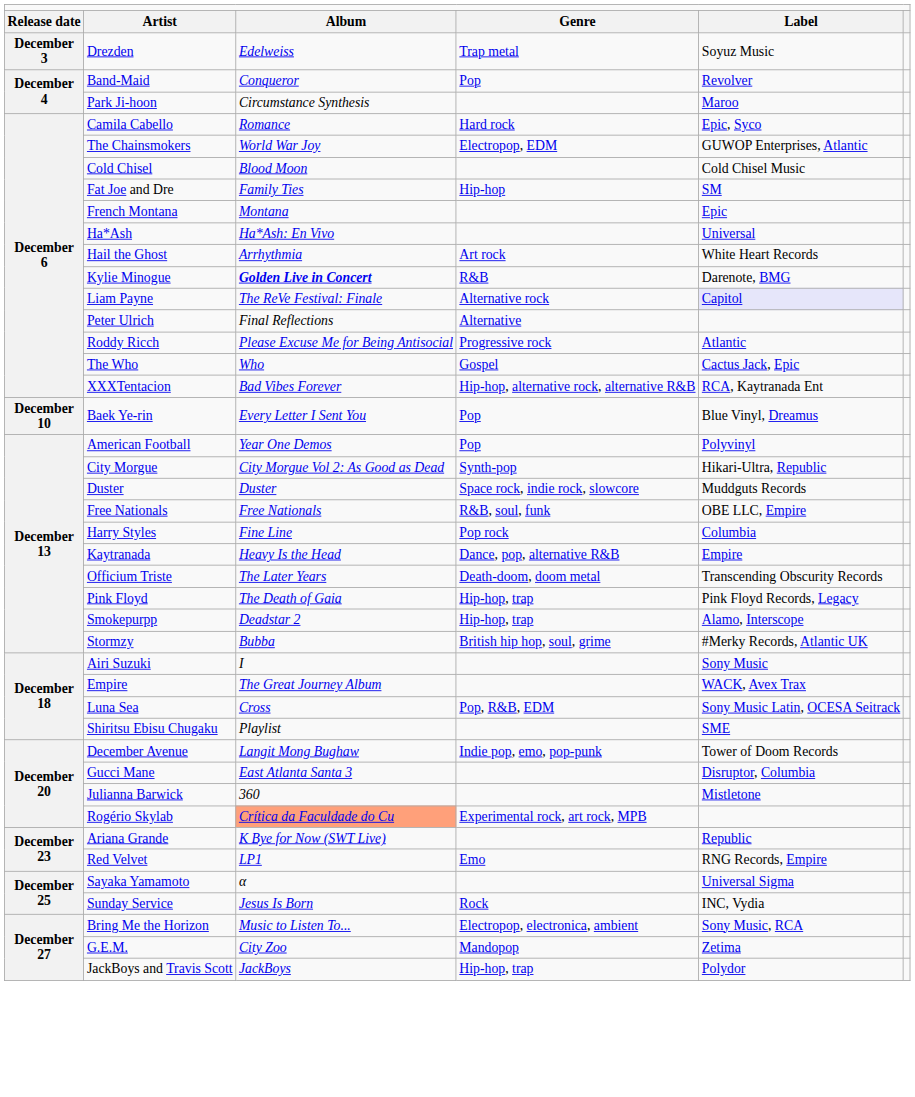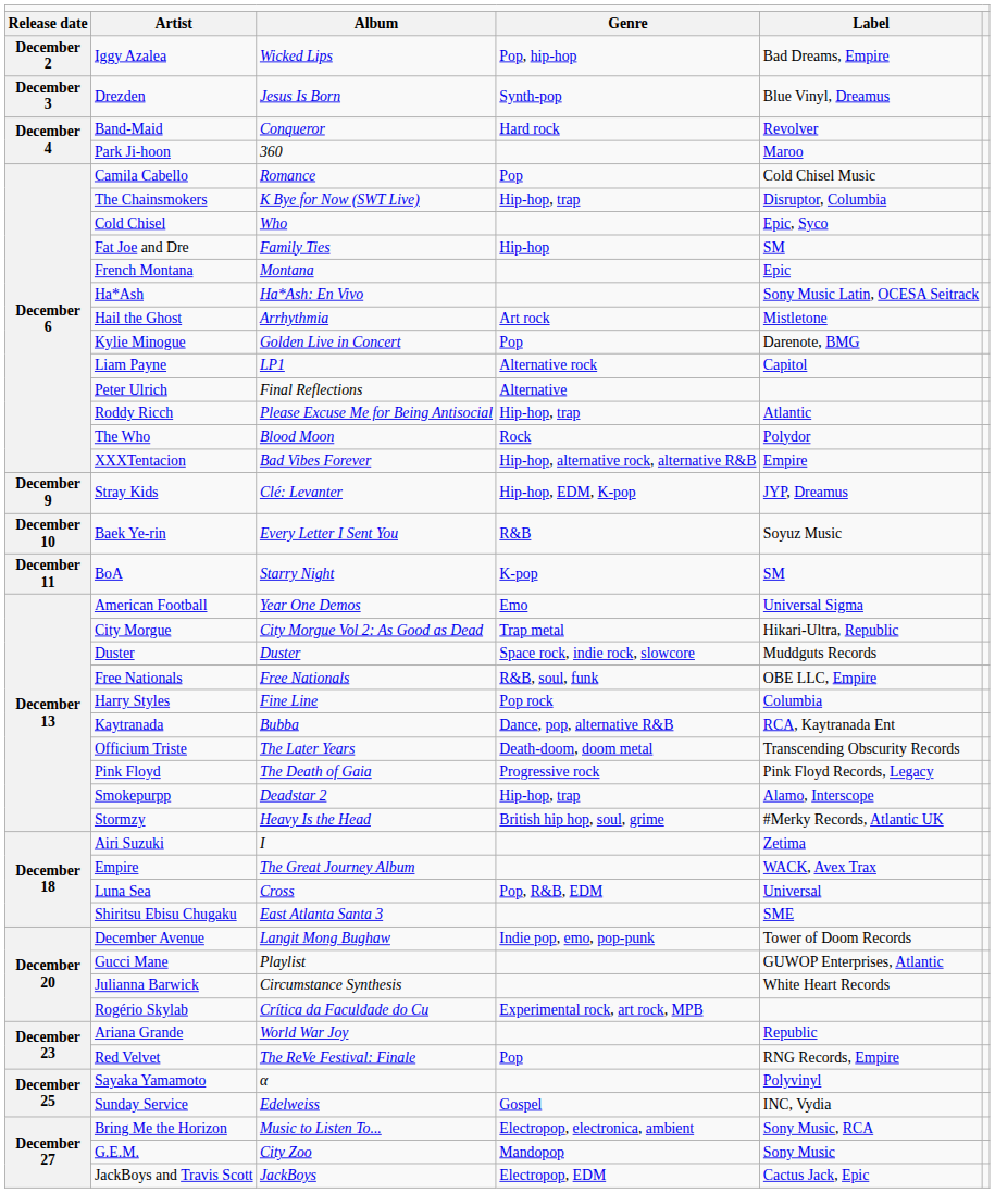+ row: December 2 | Iggy Azalea | Wicked Lips | Pop, hip-hop | Bad Dreams, Empire
Drezden | column 3: Edelweiss -> Jesus Is Born
Drezden | column 4: Trap metal -> Synth-pop
Drezden | column 5: Soyuz Music -> Blue Vinyl, Dreamus
Band-Maid | column 4: Pop -> Hard rock
Park Ji-hoon | column 3: Circumstance Synthesis -> 360
Camila Cabello | column 4: Hard rock -> Pop
Camila Cabello | column 5: Epic, Syco -> Cold Chisel Music
The Chainsmokers | column 3: World War Joy -> K Bye for Now (SWT Live)
The Chainsmokers | column 4: Electropop, EDM -> Hip-hop, trap
The Chainsmokers | column 5: GUWOP Enterprises, Atlantic -> Disruptor, Columbia
Cold Chisel | column 3: Blood Moon -> Who
Cold Chisel | column 5: Cold Chisel Music -> Epic, Syco
Ha*Ash | column 5: Universal -> Sony Music Latin, OCESA Seitrack
Hail the Ghost | column 5: White Heart Records -> Mistletone
Kylie Minogue | column 3: bold -> normal
Kylie Minogue | column 4: R&B -> Pop
Liam Payne | column 3: The ReVe Festival: Finale -> LP1
Liam Payne | column 5: lavender background -> no background
Roddy Ricch | column 4: Progressive rock -> Hip-hop, trap
The Who | column 3: Who -> Blood Moon
The Who | column 4: Gospel -> Rock
The Who | column 5: Cactus Jack, Epic -> Polydor
XXXTentacion | column 5: RCA, Kaytranada Ent -> Empire
+ row: December 9 | Stray Kids | Clé: Levanter | Hip-hop, EDM, K-pop | JYP, Dreamus
Baek Ye-rin | column 4: Pop -> R&B
Baek Ye-rin | column 5: Blue Vinyl, Dreamus -> Soyuz Music
+ row: December 11 | BoA | Starry Night | K-pop | SM
American Football | column 4: Pop -> Emo
American Football | column 5: Polyvinyl -> Universal Sigma
City Morgue | column 4: Synth-pop -> Trap metal
Kaytranada | column 3: Heavy Is the Head -> Bubba
Kaytranada | column 5: Empire -> RCA, Kaytranada Ent
Pink Floyd | column 4: Hip-hop, trap -> Progressive rock
Stormzy | column 3: Bubba -> Heavy Is the Head
Airi Suzuki | column 5: Sony Music -> Zetima
Luna Sea | column 5: Sony Music Latin, OCESA Seitrack -> Universal
Shiritsu Ebisu Chugaku | column 3: Playlist -> East Atlanta Santa 3
Gucci Mane | column 3: East Atlanta Santa 3 -> Playlist
Gucci Mane | column 5: Disruptor, Columbia -> GUWOP Enterprises, Atlantic
Julianna Barwick | column 3: 360 -> Circumstance Synthesis
Julianna Barwick | column 5: Mistletone -> White Heart Records
Rogério Skylab | column 3: lightsalmon background -> no background
Ariana Grande | column 3: K Bye for Now (SWT Live) -> World War Joy
Red Velvet | column 3: LP1 -> The ReVe Festival: Finale
Red Velvet | column 4: Emo -> Pop
Sayaka Yamamoto | column 5: Universal Sigma -> Polyvinyl
Sunday Service | column 3: Jesus Is Born -> Edelweiss
Sunday Service | column 4: Rock -> Gospel
G.E.M. | column 5: Zetima -> Sony Music
JackBoys and Travis Scott | column 4: Hip-hop, trap -> Electropop, EDM
JackBoys and Travis Scott | column 5: Polydor -> Cactus Jack, Epic
